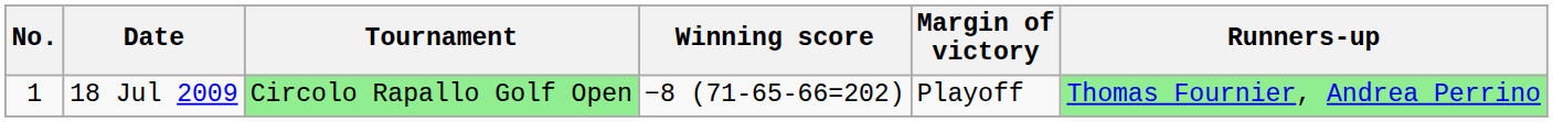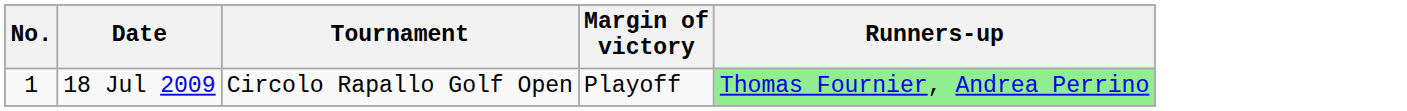- column: Winning score | −8 (71-65-66=202)
18 Jul 2009 | Tournament: lightgreen background -> no background
